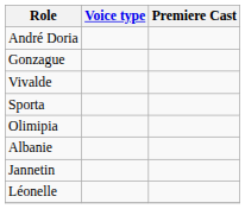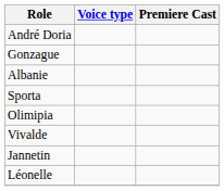rows swapped: Vivalde <-> Albanie
